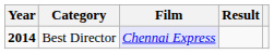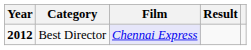Best Director | Year: 2014 -> 2012
